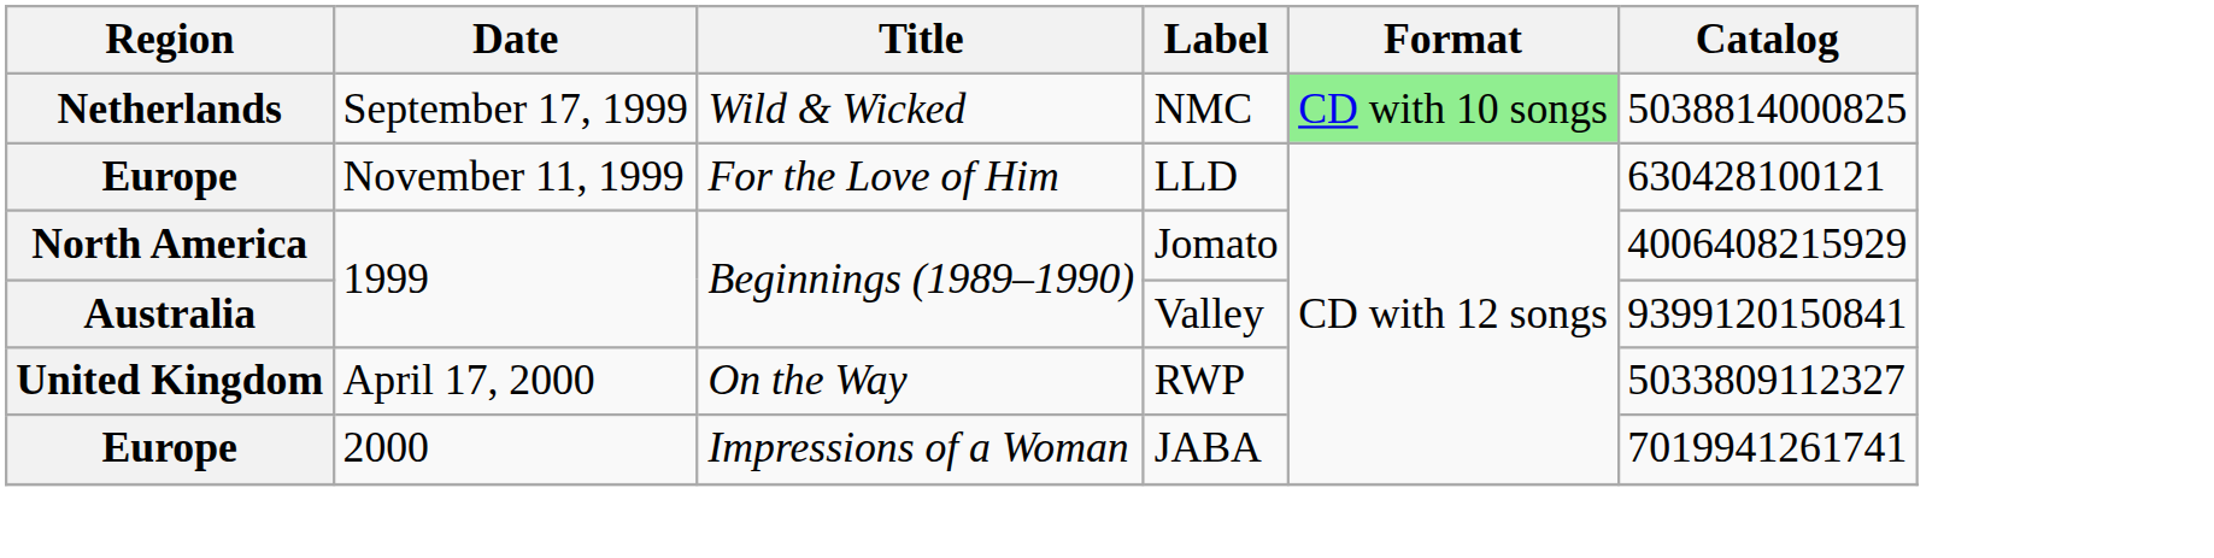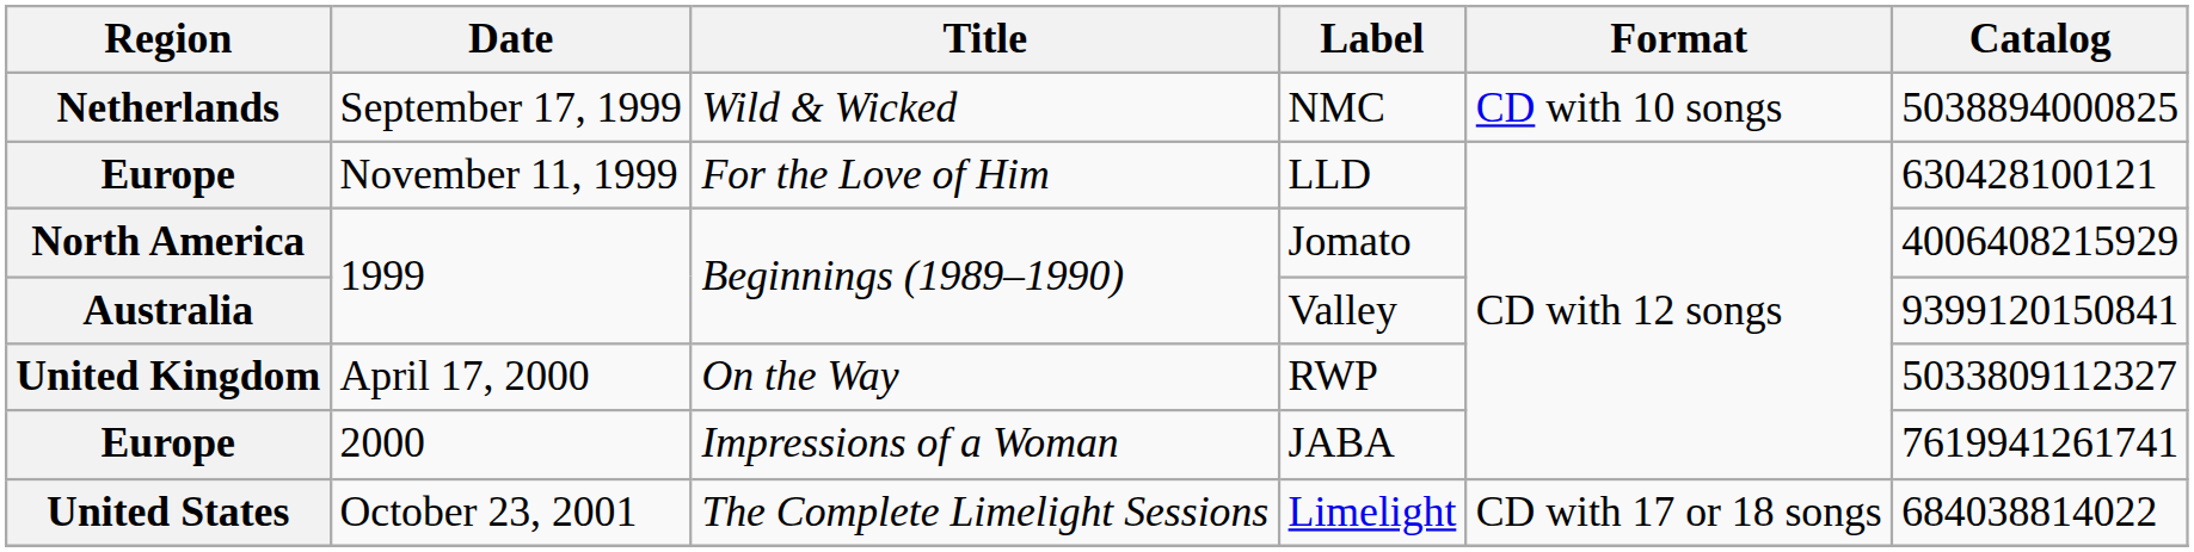NMC | Format: lightgreen background -> no background
NMC | Catalog: 5038814000825 -> 5038894000825
JABA | Catalog: 7019941261741 -> 7619941261741
+ row: United States | October 23, 2001 | The Complete Limelight Sessions | Limelight | CD with 17 or 18 songs | 684038814022
